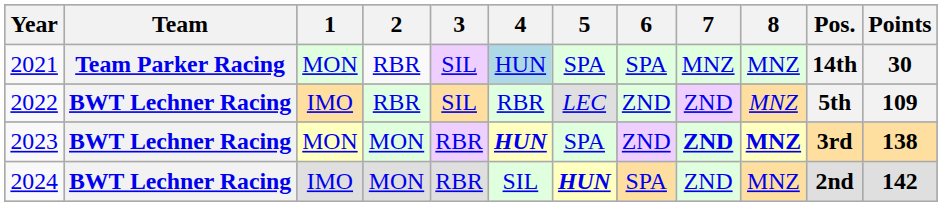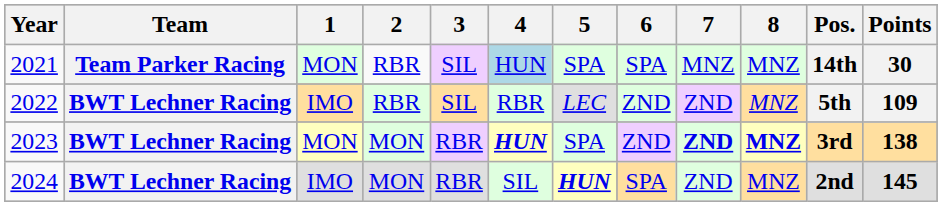2024 | Points: 142 -> 145
